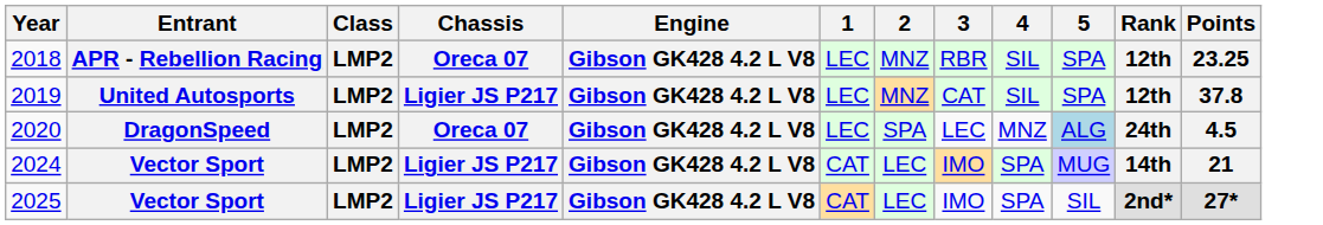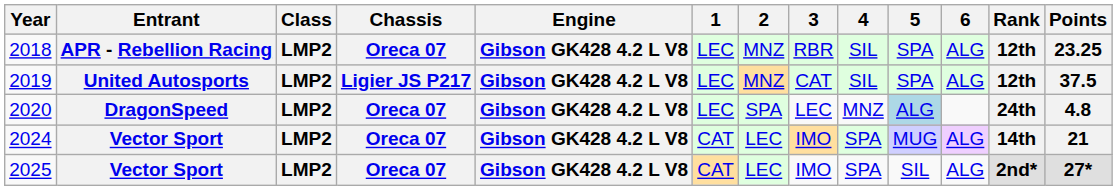+ column: 6 | ALG | ALG | ALG | ALG
2019 | Points: 37.8 -> 37.5
2020 | Points: 4.5 -> 4.8
2024 | Chassis: Ligier JS P217 -> Oreca 07
2025 | Chassis: Ligier JS P217 -> Oreca 07
